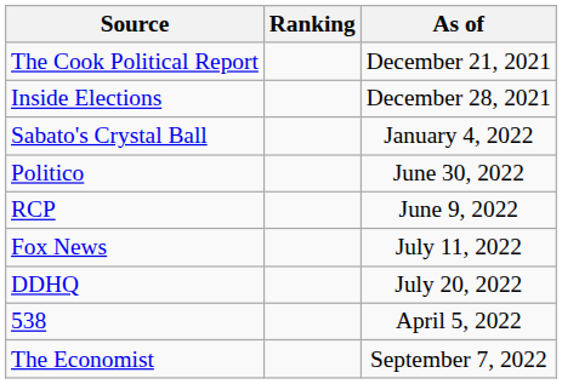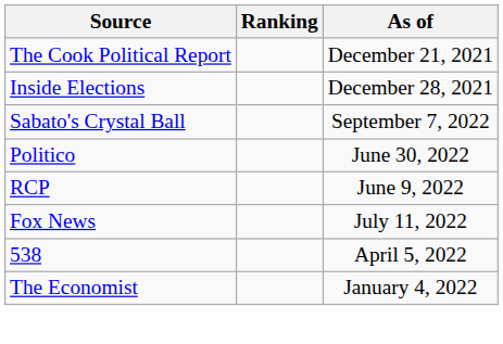Sabato's Crystal Ball | As of: January 4, 2022 -> September 7, 2022
- row: DDHQ | July 20, 2022
The Economist | As of: September 7, 2022 -> January 4, 2022
